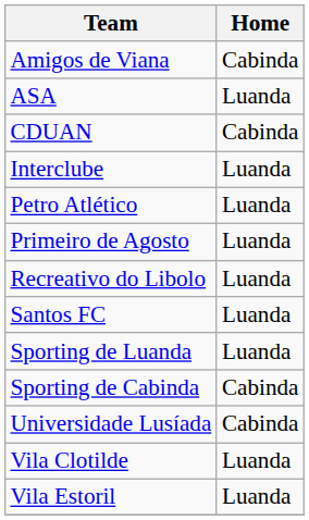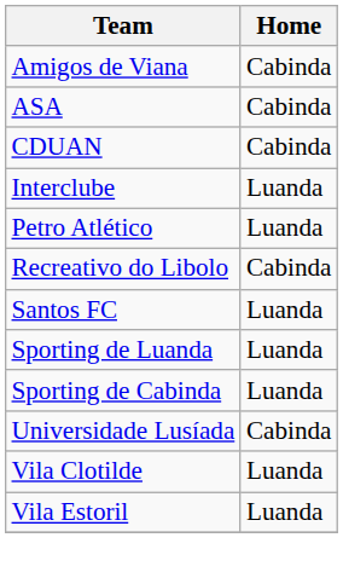ASA | Home: Luanda -> Cabinda
- row: Primeiro de Agosto | Luanda
Recreativo do Libolo | Home: Luanda -> Cabinda
Sporting de Cabinda | Home: Cabinda -> Luanda
